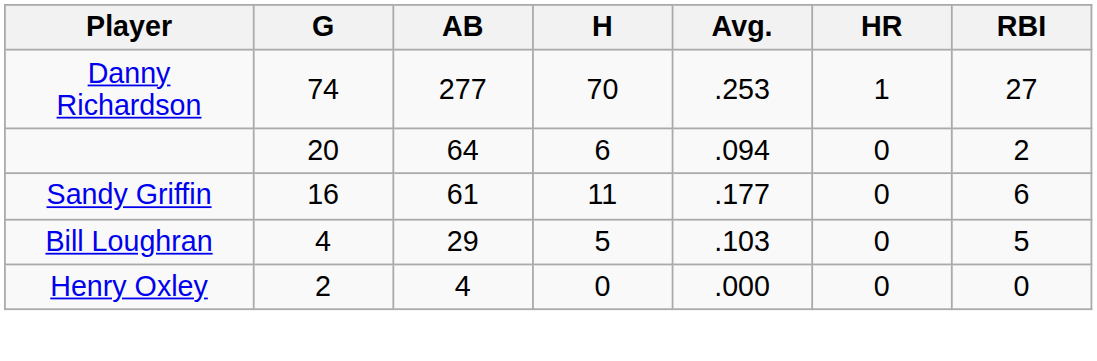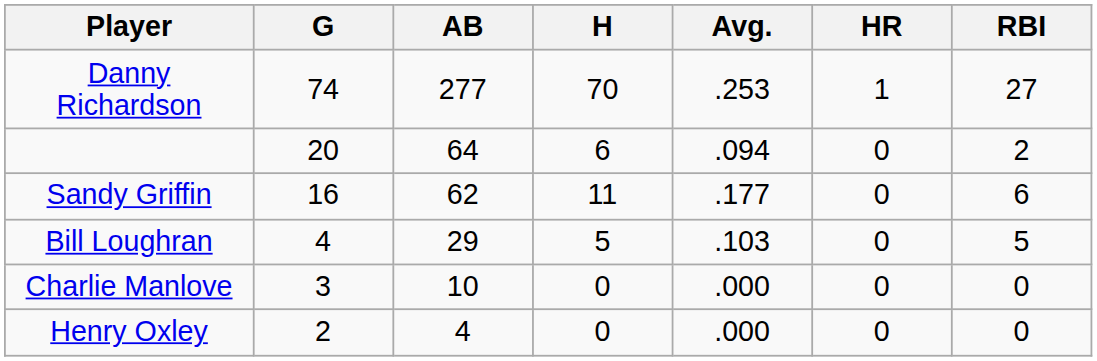Sandy Griffin | AB: 61 -> 62
+ row: Charlie Manlove | 3 | 10 | 0 | .000 | 0 | 0
